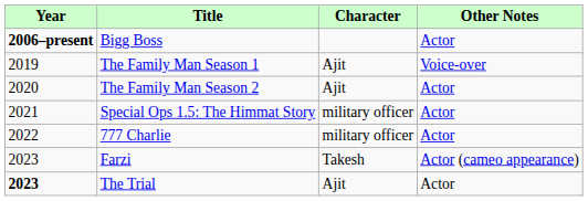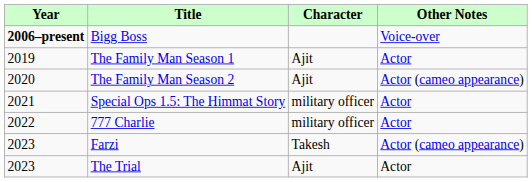Bigg Boss | Other Notes: Actor -> Voice-over
The Family Man Season 1 | Other Notes: Voice-over -> Actor
The Family Man Season 2 | Other Notes: Actor -> Actor (cameo appearance)
The Trial | Year: bold -> normal
